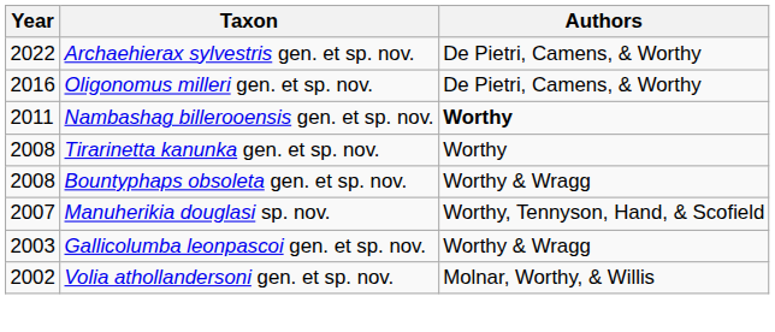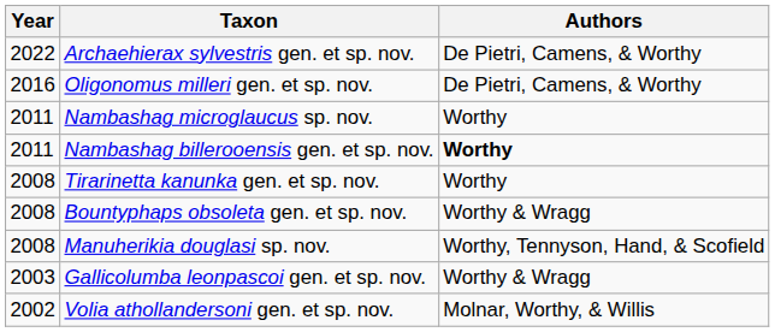+ row: 2011 | Nambashag microglaucus sp. nov. | Worthy
Manuherikia douglasi sp. nov. | Year: 2007 -> 2008
